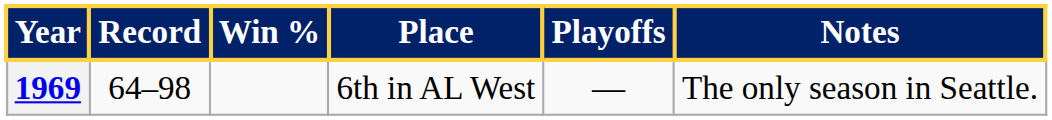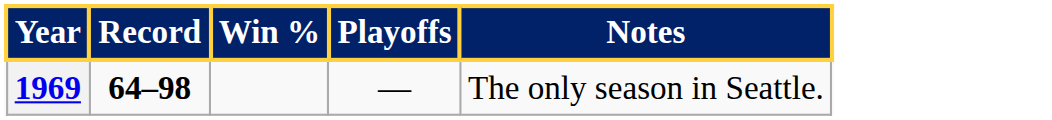- column: Place | 6th in AL West
1969 | Record: normal -> bold
